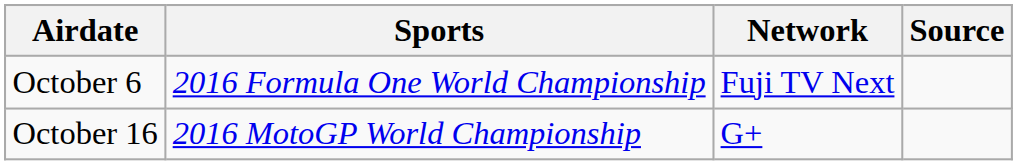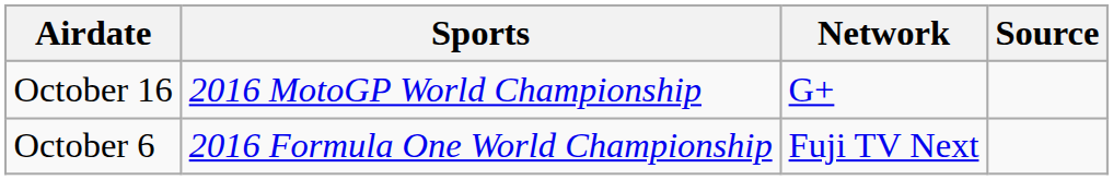rows swapped: October 6 <-> October 16
